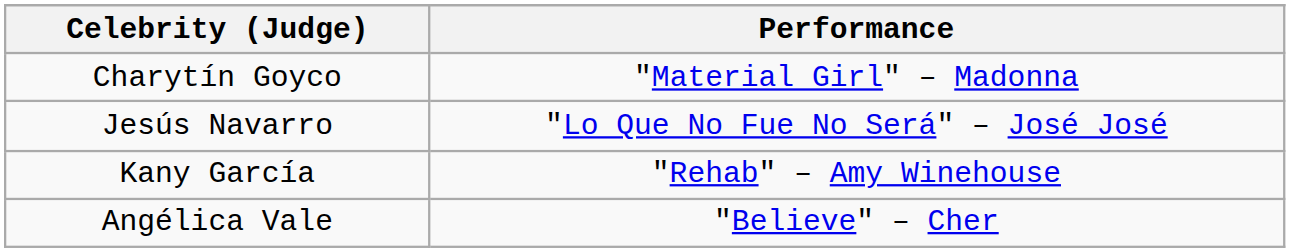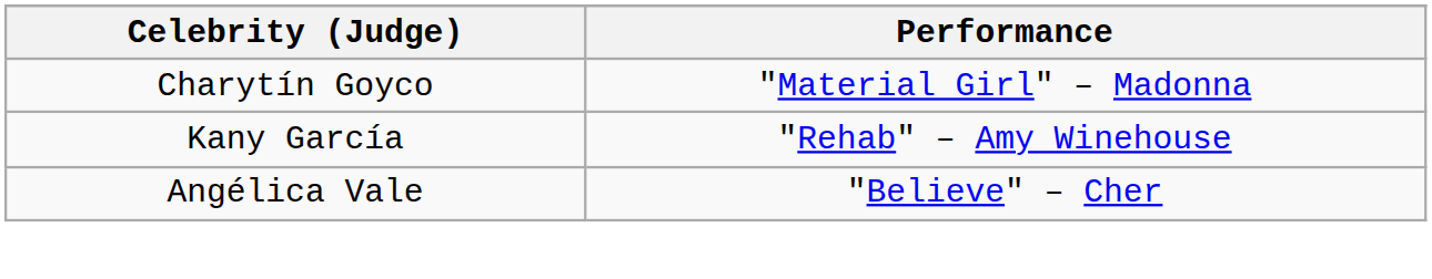- row: Jesús Navarro | "Lo Que No Fue No Será" – José José
